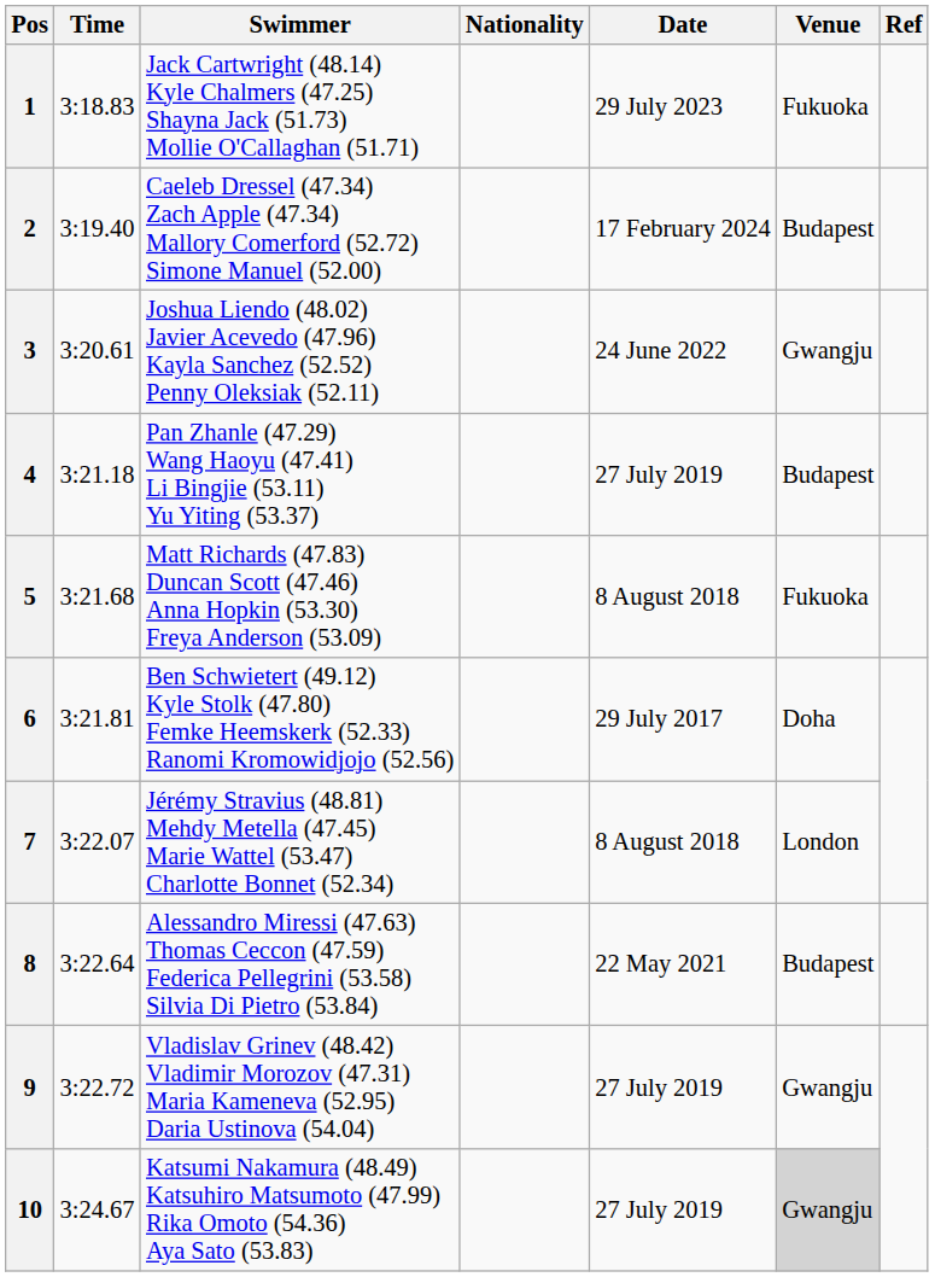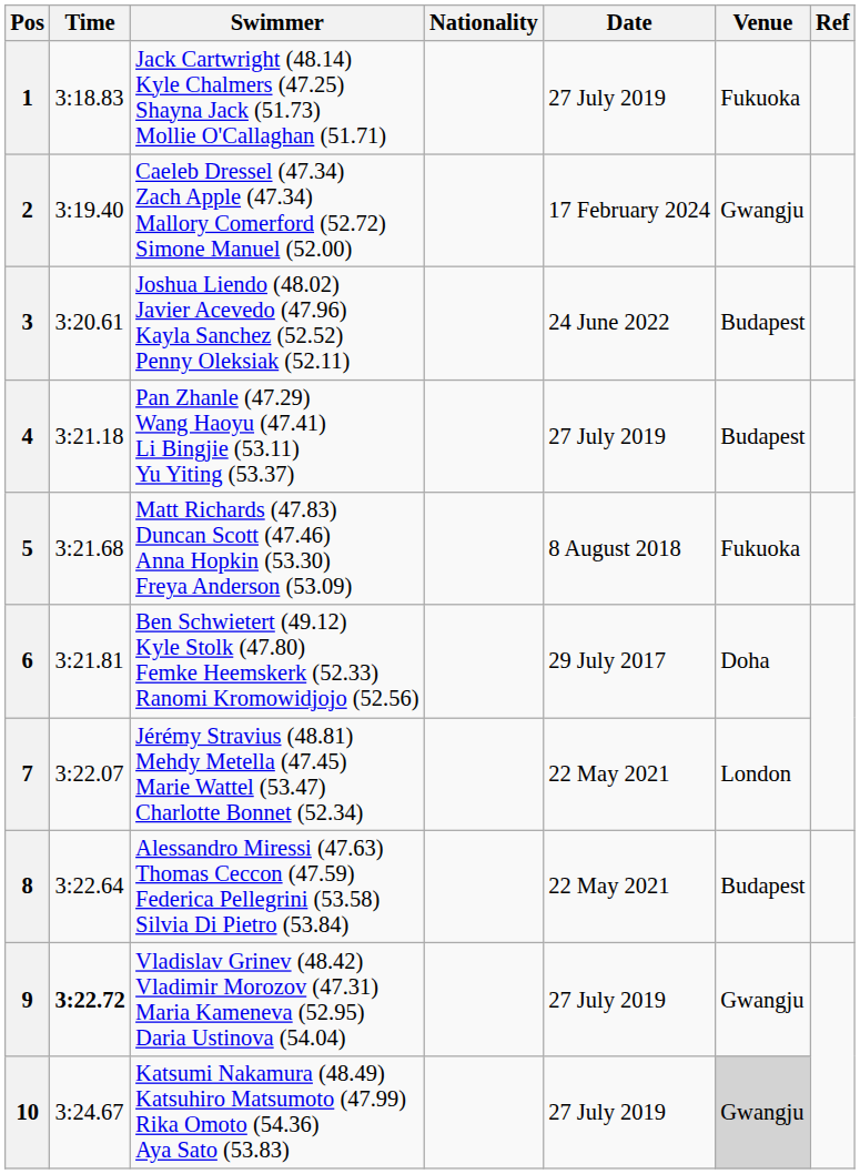1 | Date: 29 July 2023 -> 27 July 2019
2 | Venue: Budapest -> Gwangju
3 | Venue: Gwangju -> Budapest
7 | Date: 8 August 2018 -> 22 May 2021
9 | Time: normal -> bold
